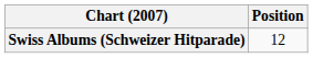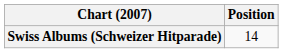Swiss Albums (Schweizer Hitparade) | Position: 12 -> 14
